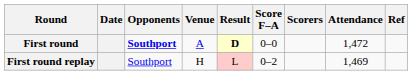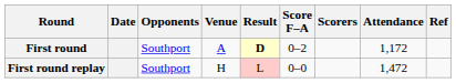First round | Opponents: bold -> normal
First round | Score F–A: 0–0 -> 0–2
First round | Attendance: 1,472 -> 1,172
First round replay | Score F–A: 0–2 -> 0–0
First round replay | Attendance: 1,469 -> 1,472
